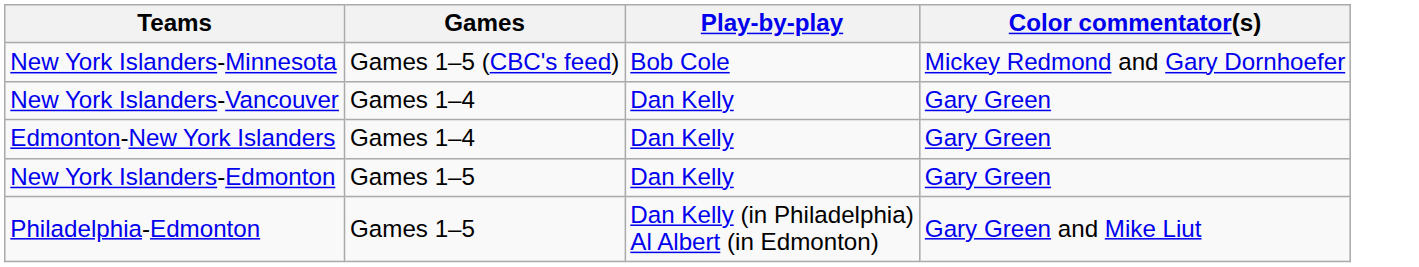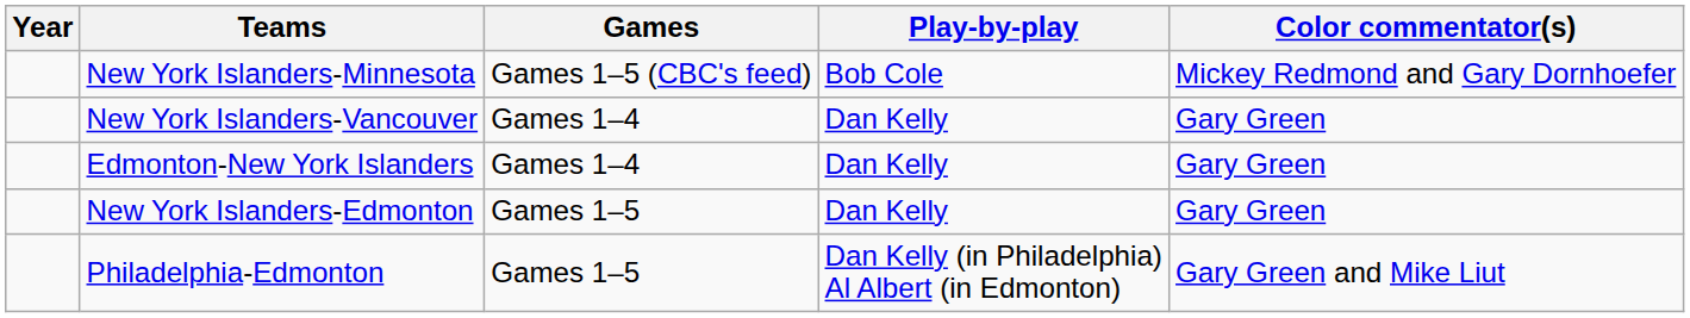+ column: Year
